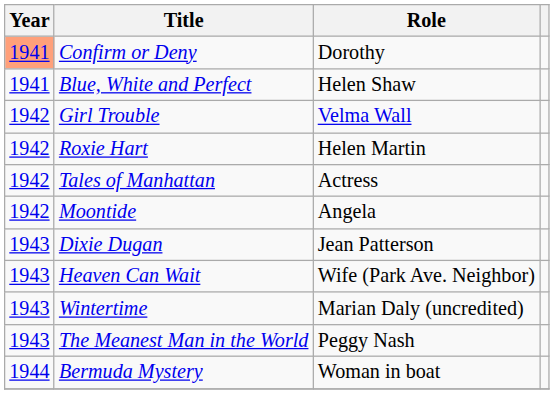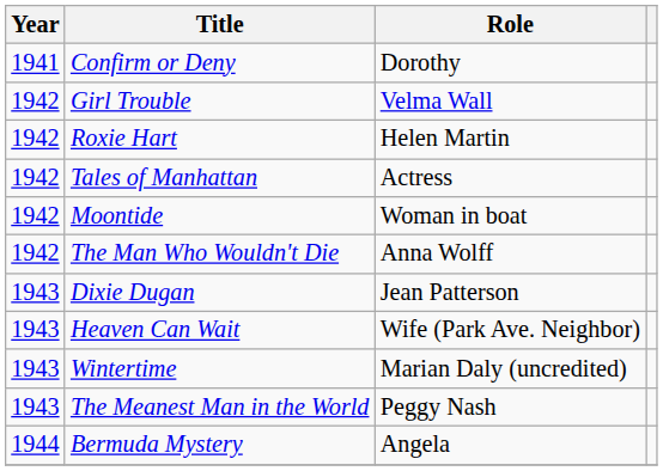Confirm or Deny | Year: lightsalmon background -> no background
- row: 1941 | Blue, White and Perfect | Helen Shaw
Moontide | Role: Angela -> Woman in boat
+ row: 1942 | The Man Who Wouldn't Die | Anna Wolff
Bermuda Mystery | Role: Woman in boat -> Angela
